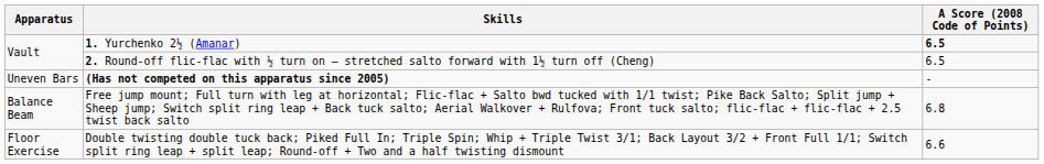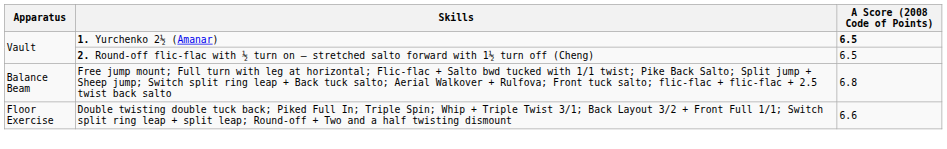- row: Uneven Bars | (Has not competed on this apparatus since 2005) | -
